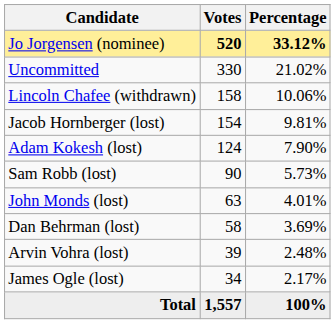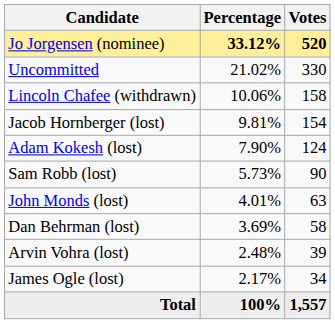columns swapped: Votes <-> Percentage
